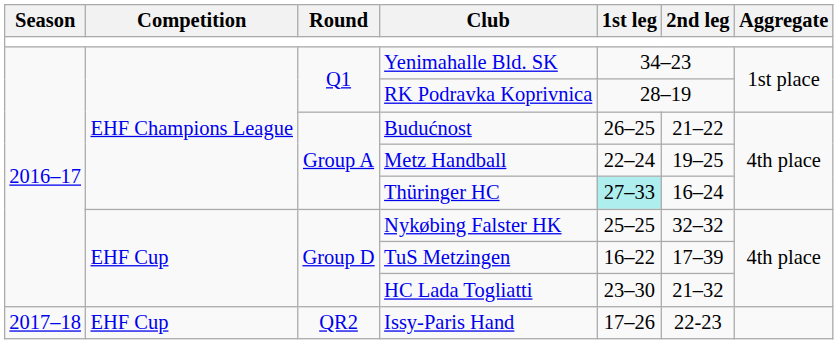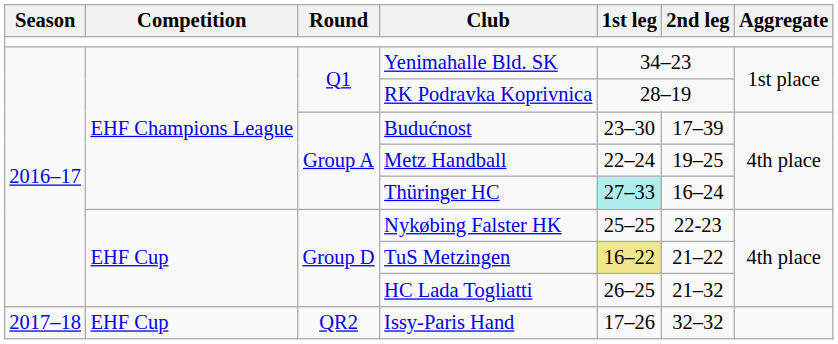Budućnost | 1st leg: 26–25 -> 23–30
Budućnost | 2nd leg: 21–22 -> 17–39
Nykøbing Falster HK | 2nd leg: 32–32 -> 22-23
TuS Metzingen | 1st leg: no background -> khaki background
TuS Metzingen | 2nd leg: 17–39 -> 21–22
HC Lada Togliatti | 1st leg: 23–30 -> 26–25
Issy-Paris Hand | 2nd leg: 22-23 -> 32–32
